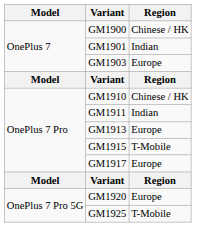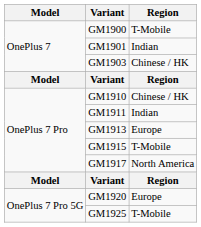GM1900 | Region: Chinese / HK -> T-Mobile
GM1903 | Region: Europe -> Chinese / HK
GM1917 | Region: Europe -> North America
